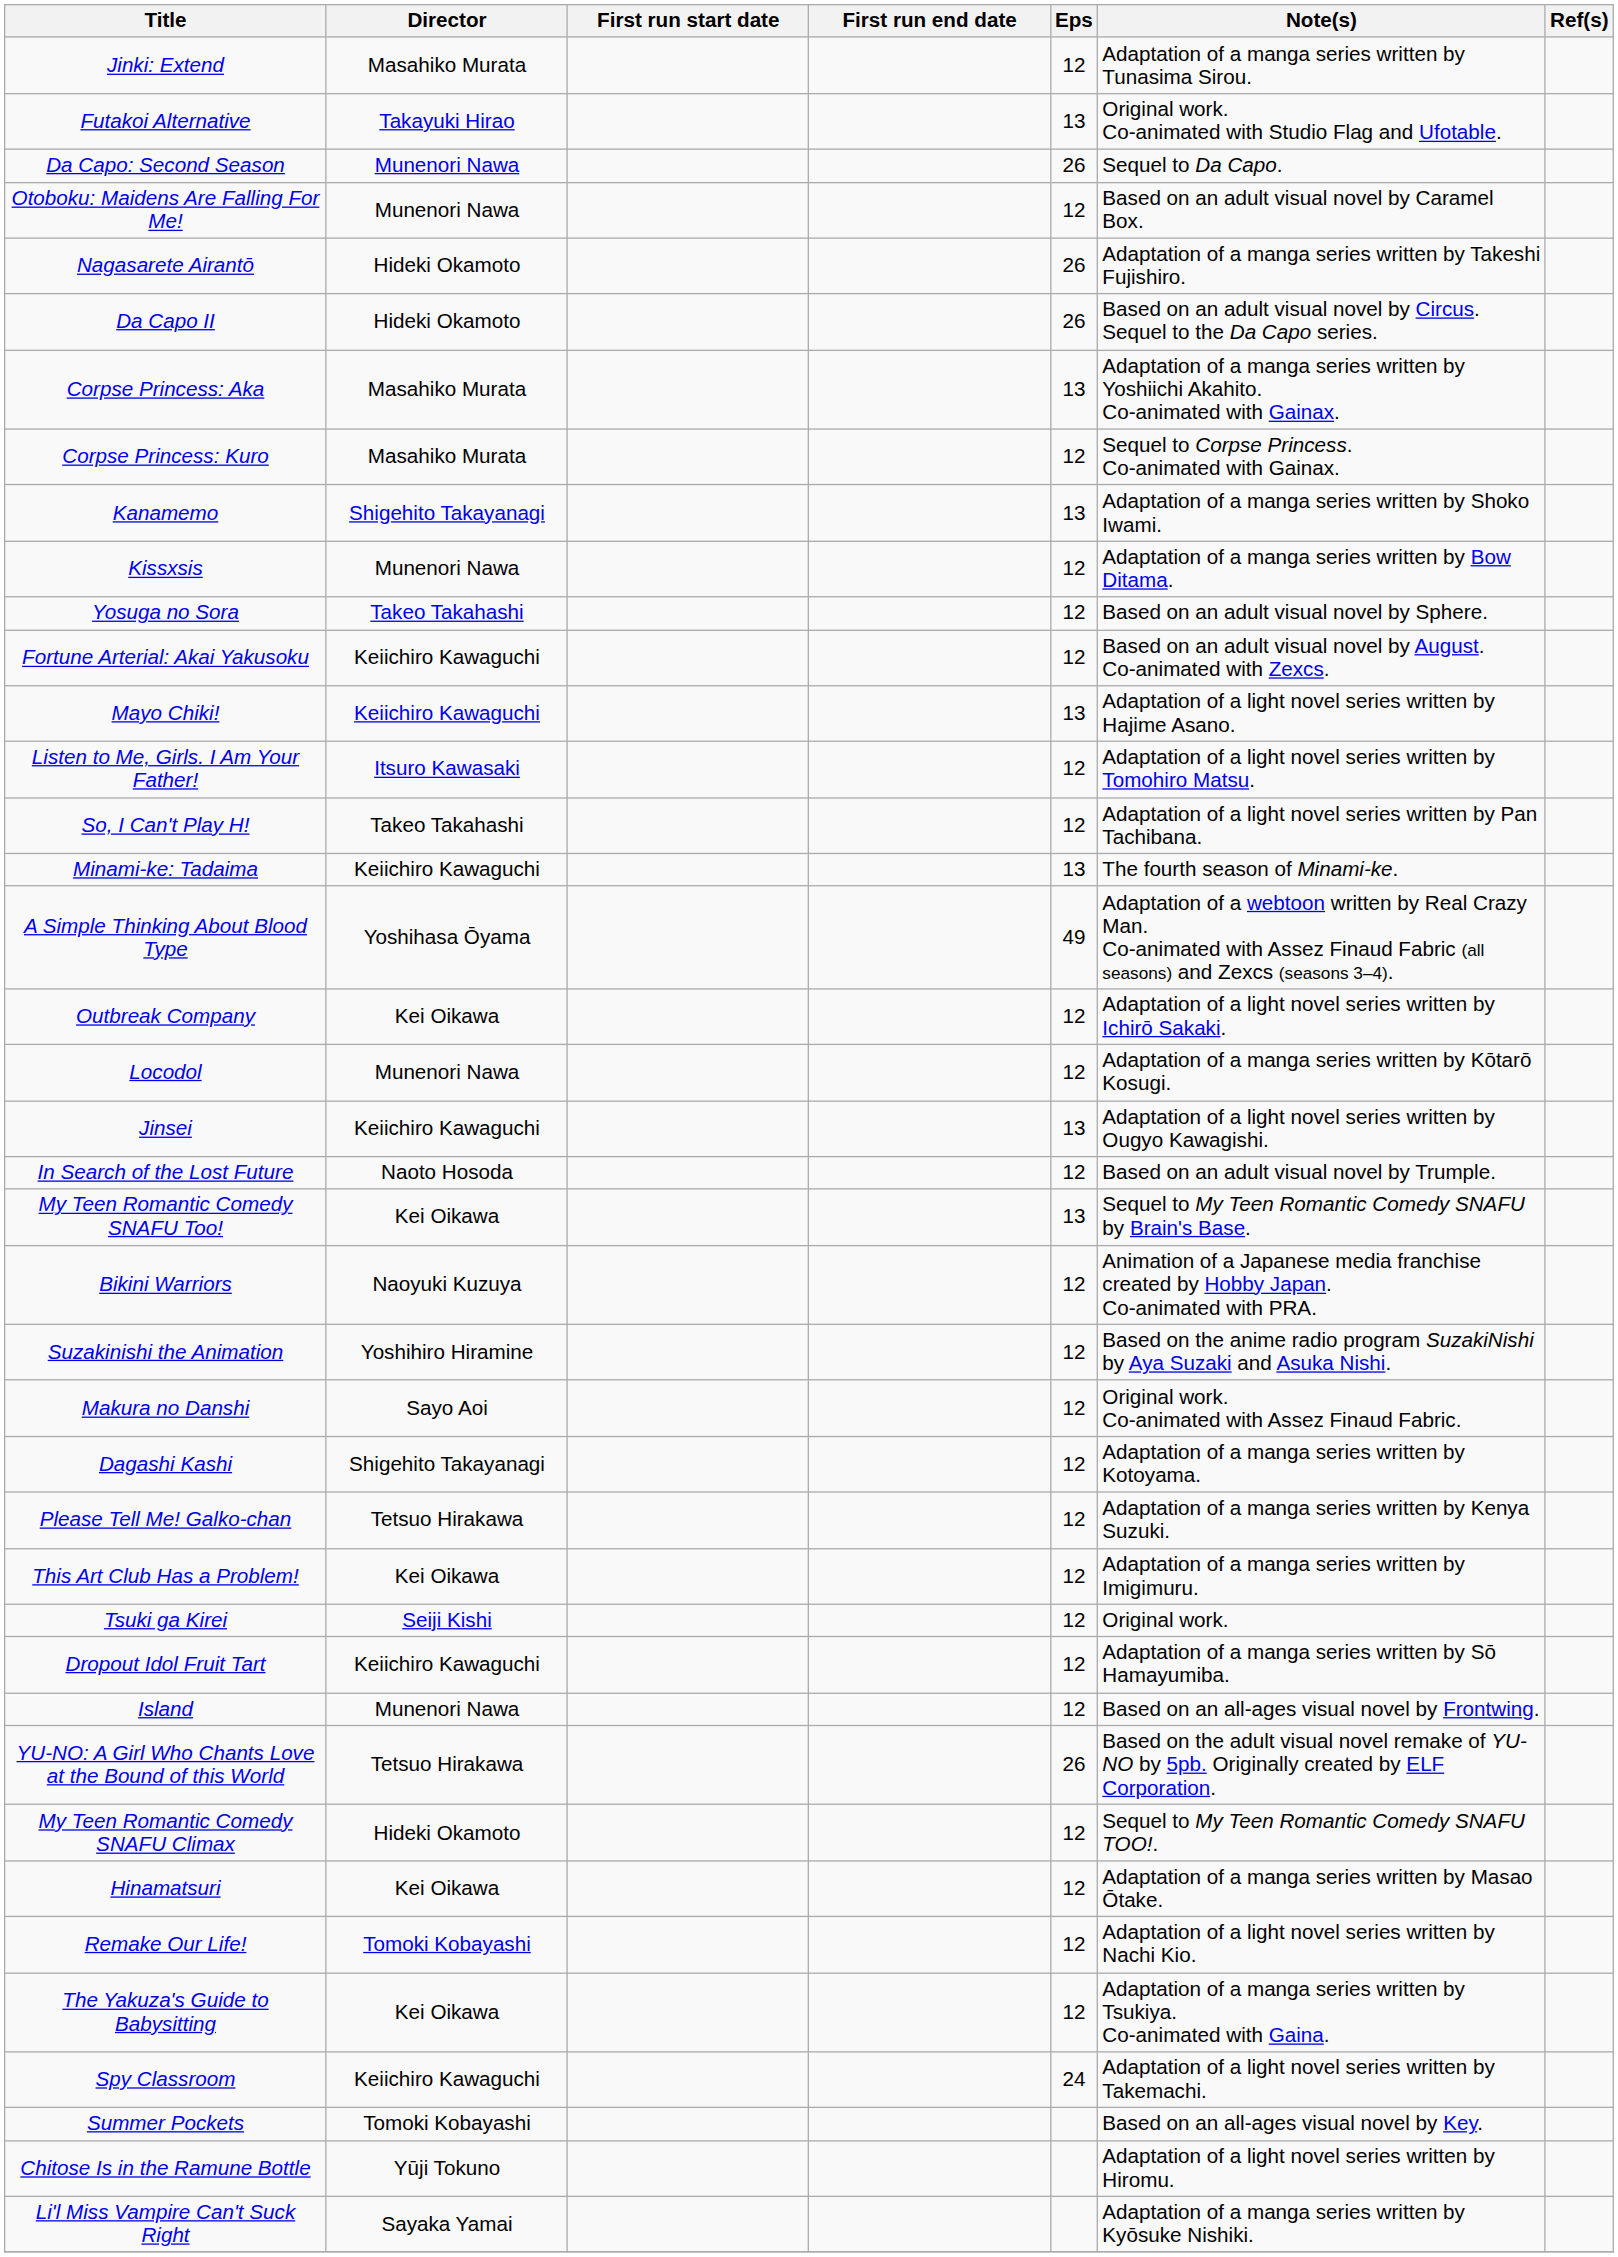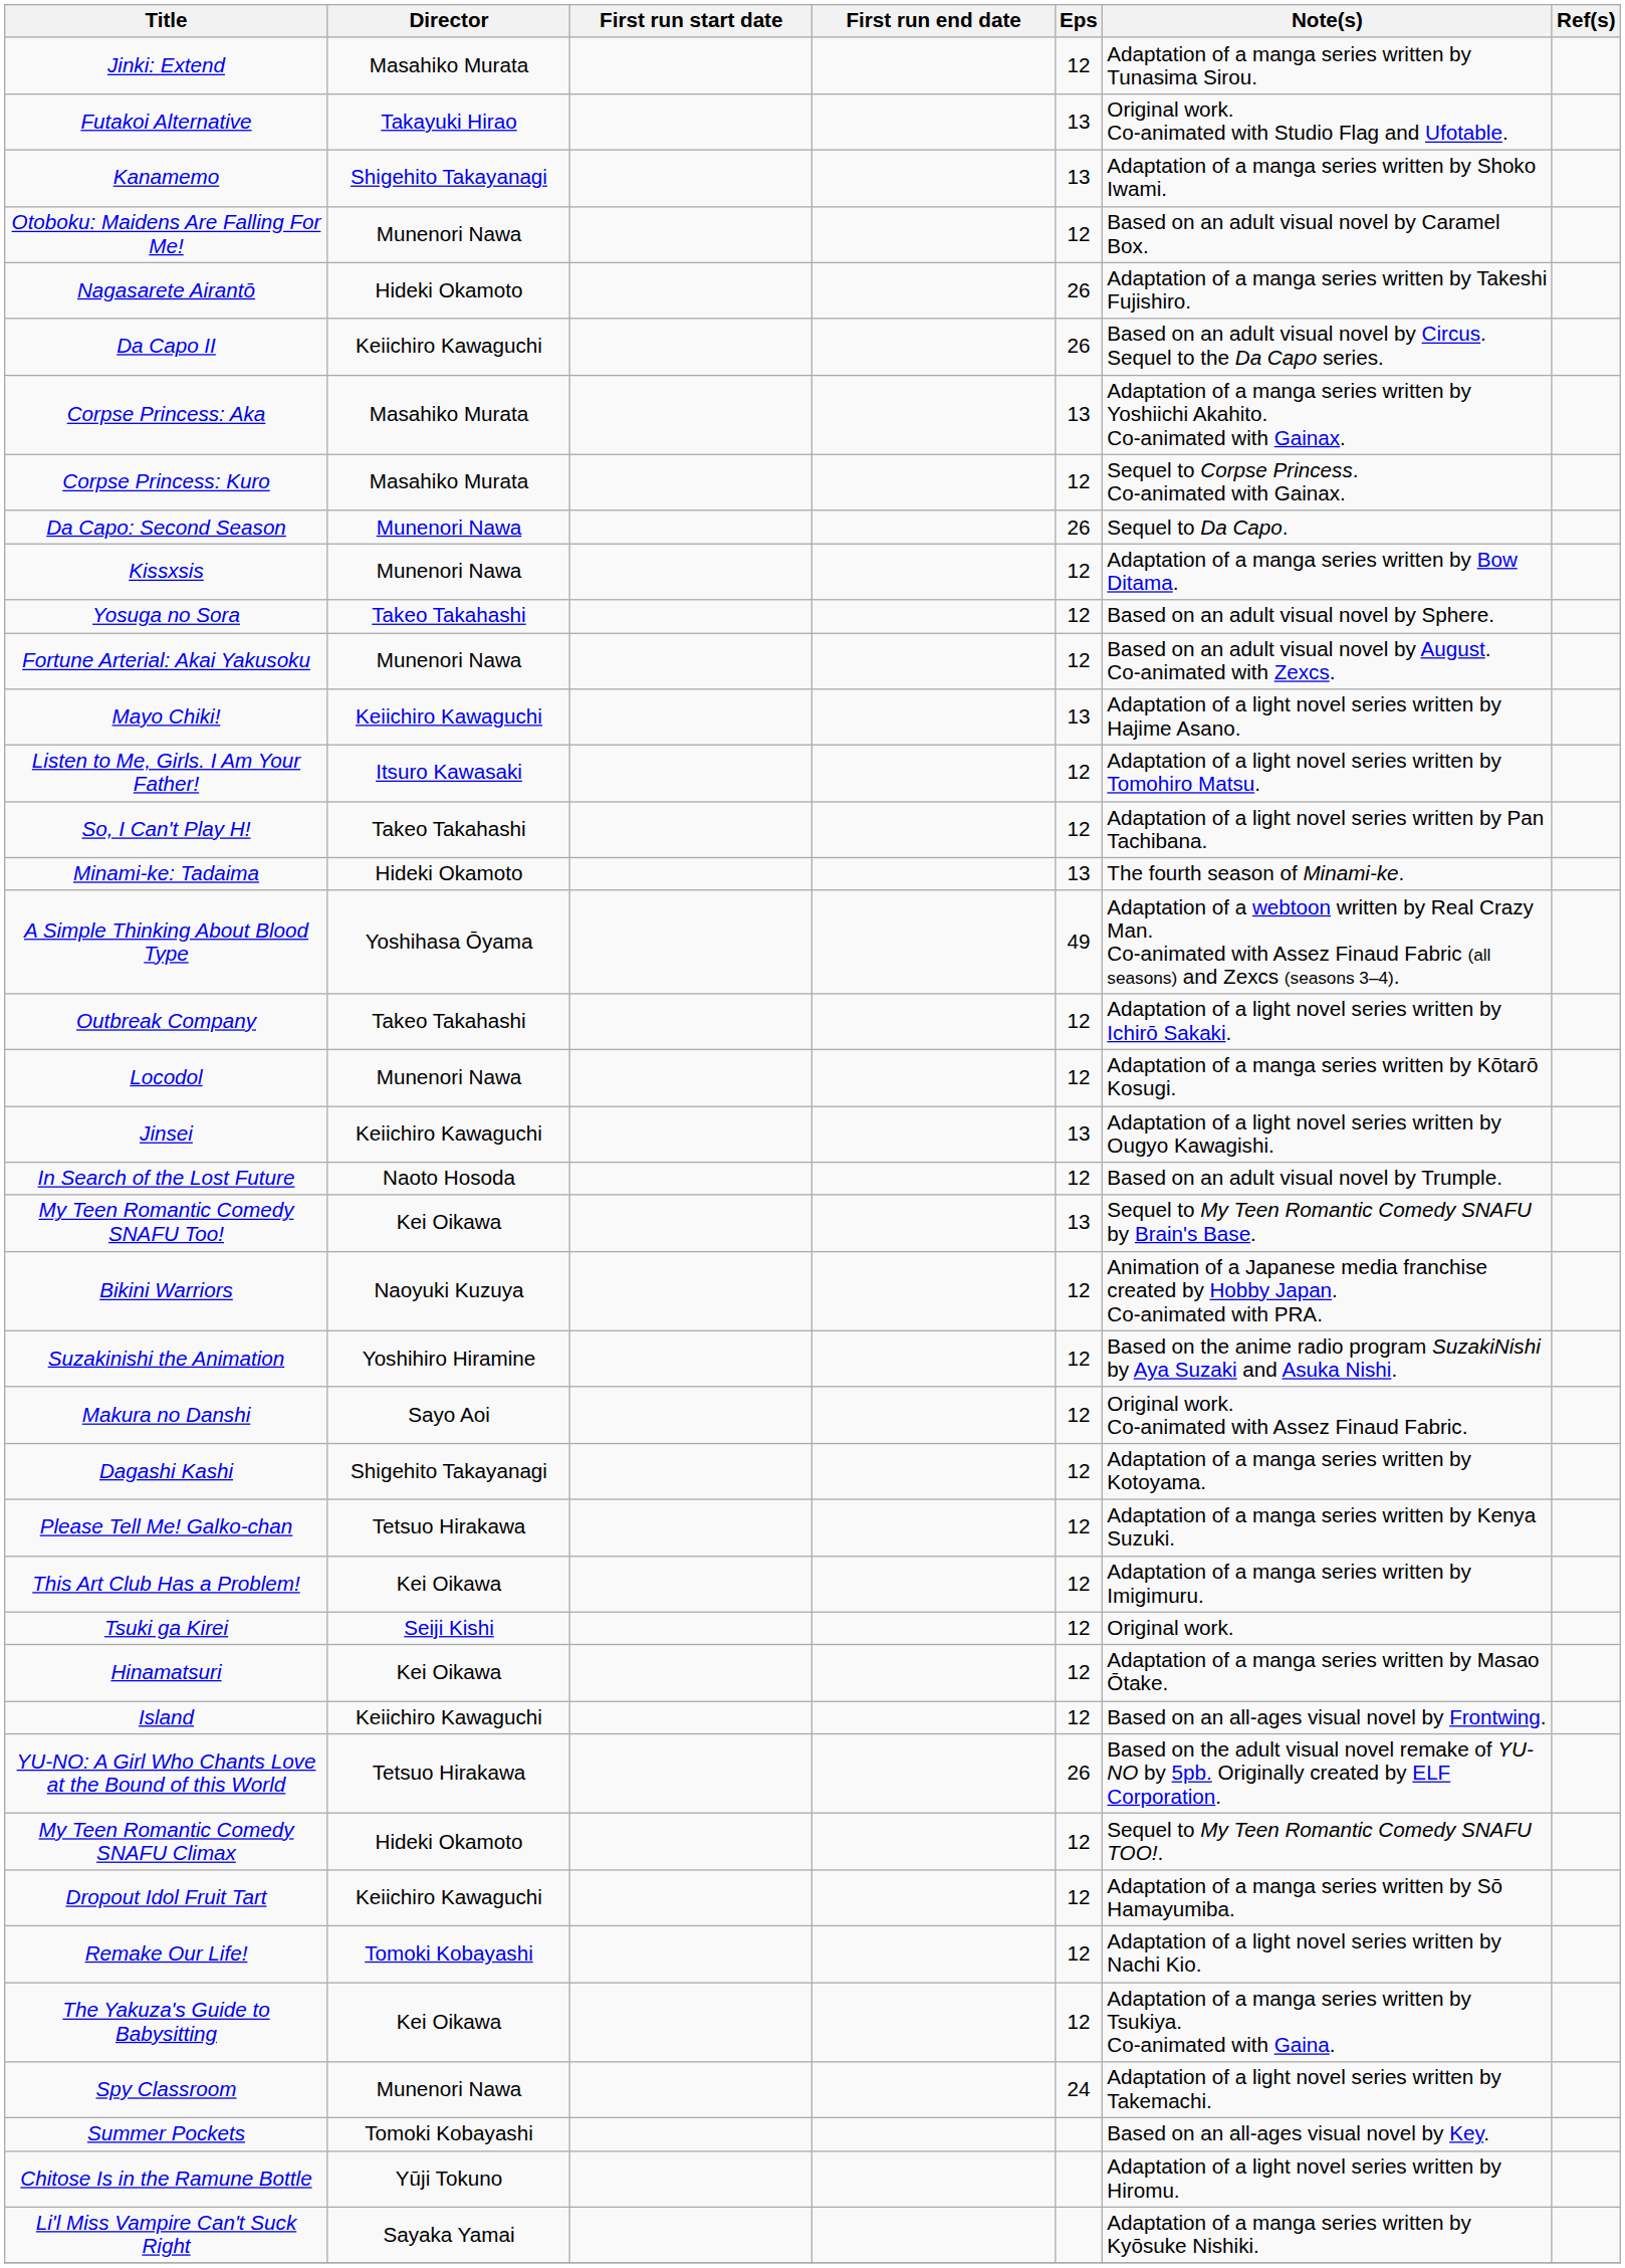rows swapped: Da Capo: Second Season <-> Kanamemo
Da Capo II | Director: Hideki Okamoto -> Keiichiro Kawaguchi
Fortune Arterial: Akai Yakusoku | Director: Keiichiro Kawaguchi -> Munenori Nawa
Minami-ke: Tadaima | Director: Keiichiro Kawaguchi -> Hideki Okamoto
Outbreak Company | Director: Kei Oikawa -> Takeo Takahashi
rows swapped: Hinamatsuri <-> Dropout Idol Fruit Tart
Island | Director: Munenori Nawa -> Keiichiro Kawaguchi
Spy Classroom | Director: Keiichiro Kawaguchi -> Munenori Nawa
